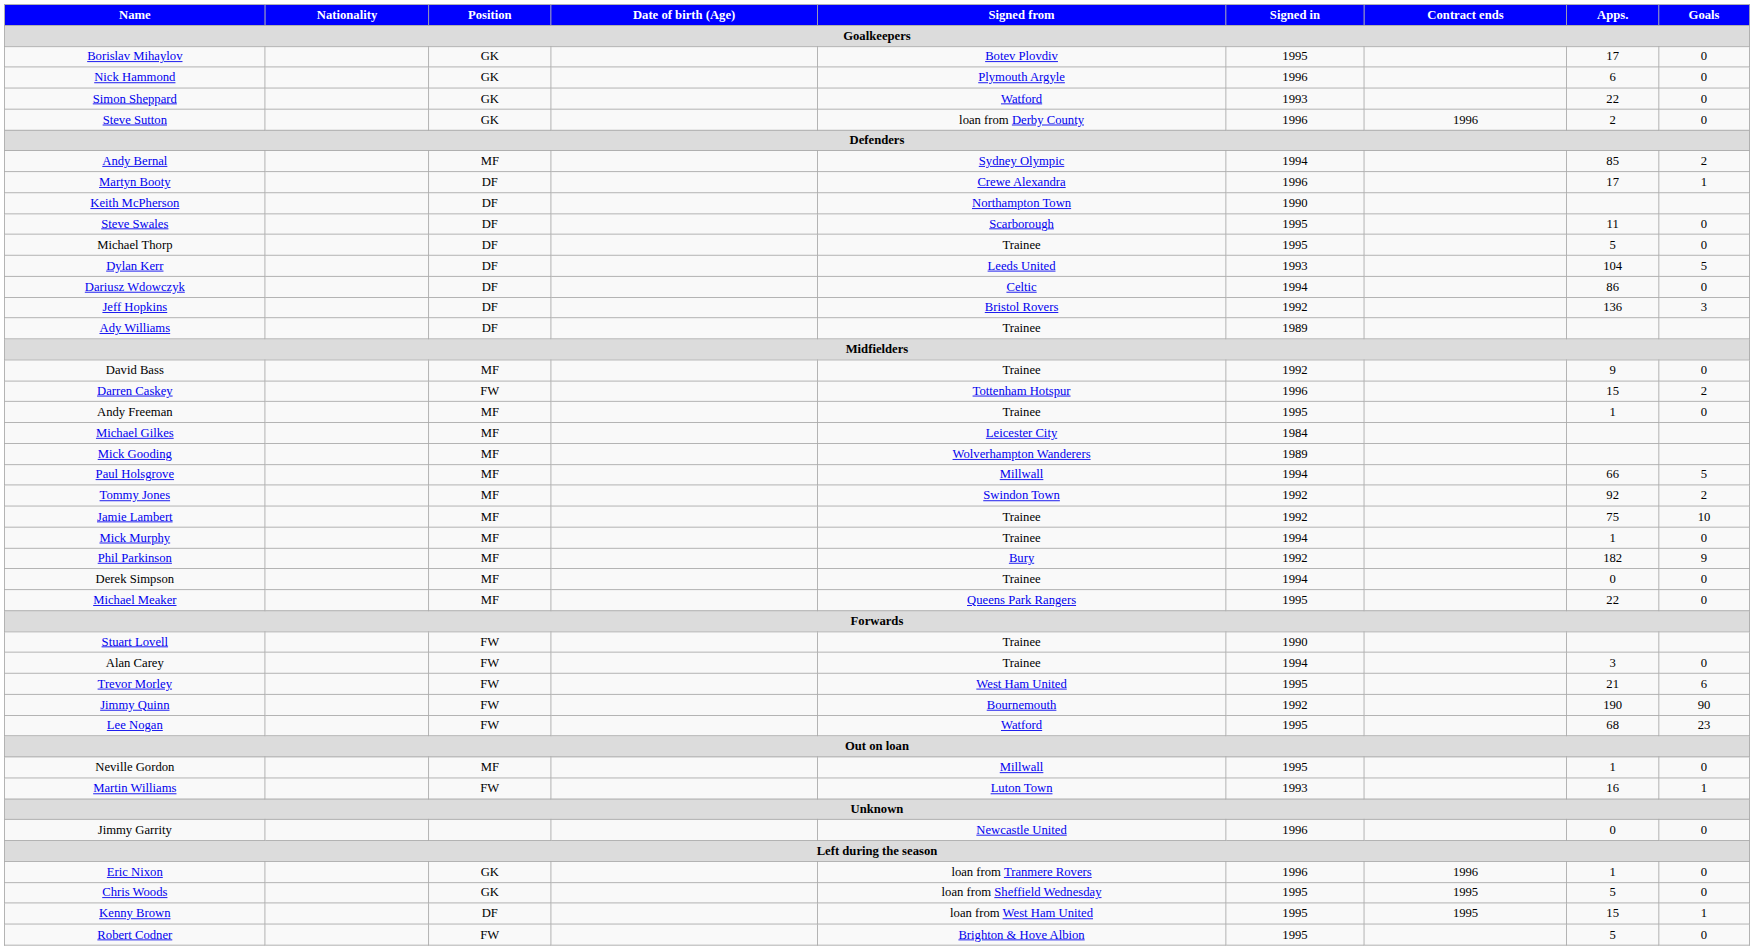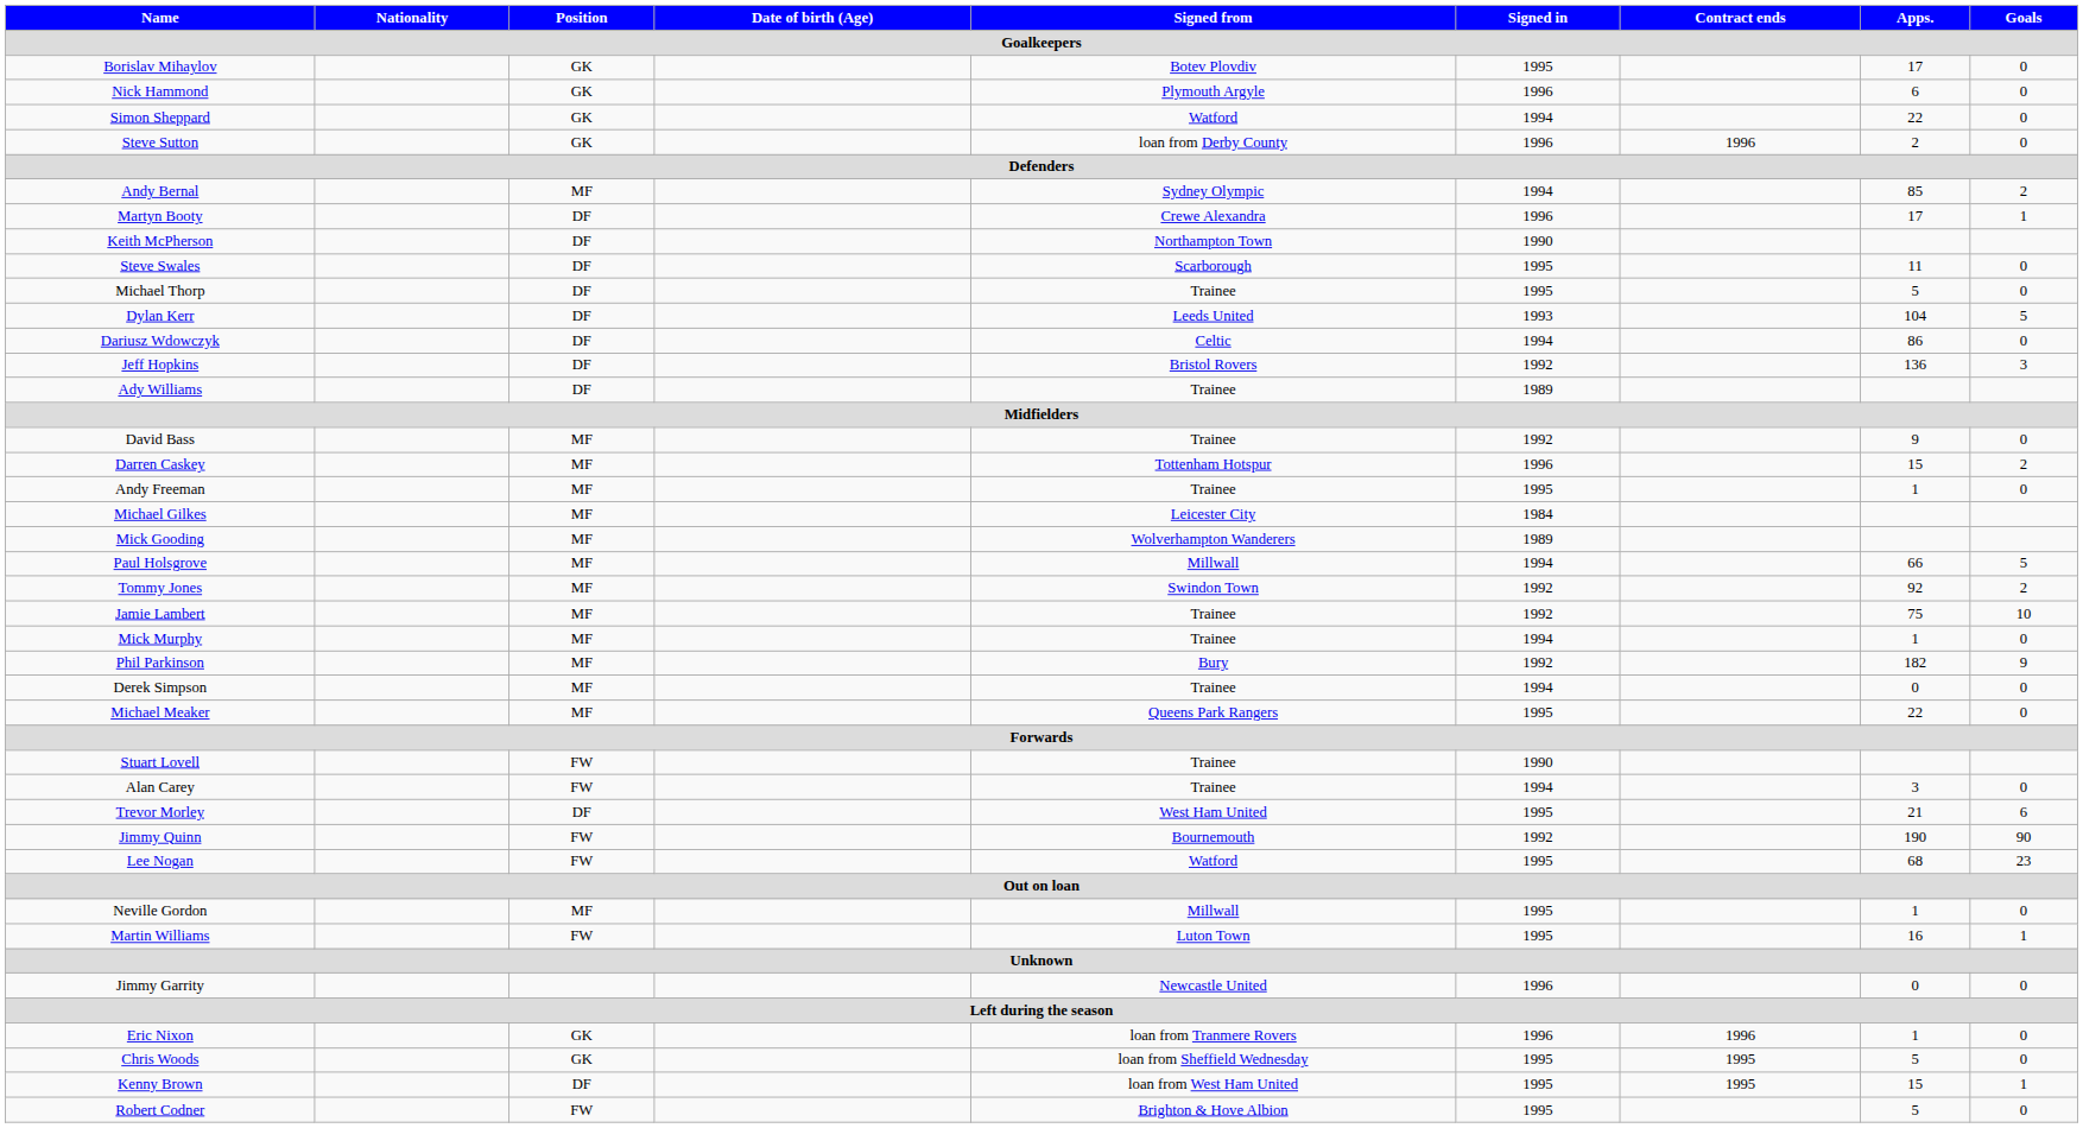Simon Sheppard | Signed in: 1993 -> 1994
Darren Caskey | Position: FW -> MF
Trevor Morley | Position: FW -> DF
Martin Williams | Signed in: 1993 -> 1995
